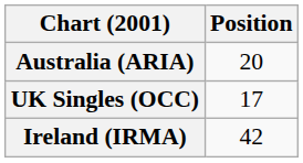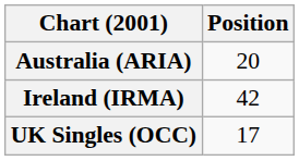rows swapped: Ireland (IRMA) <-> UK Singles (OCC)
